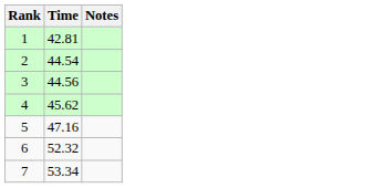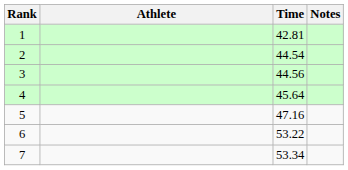+ column: Athlete
4 | Time: 45.62 -> 45.64
6 | Time: 52.32 -> 53.22
